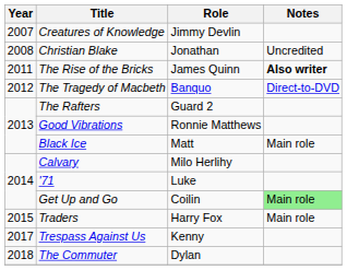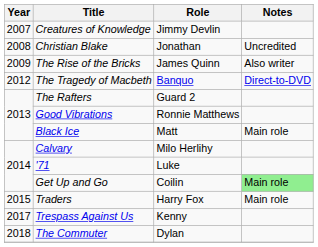The Rise of the Bricks | Year: 2011 -> 2009
The Rise of the Bricks | Notes: bold -> normal
